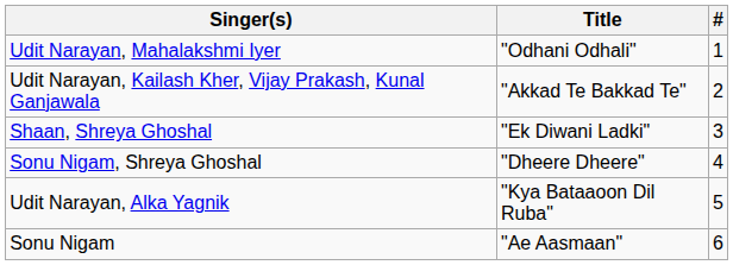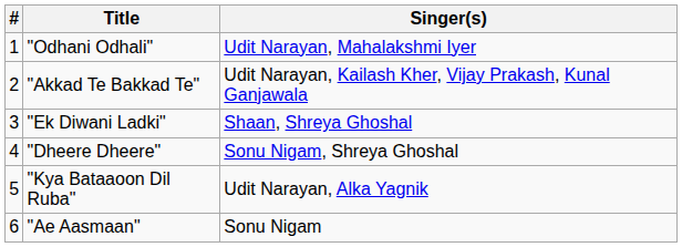columns swapped: # <-> Singer(s)
